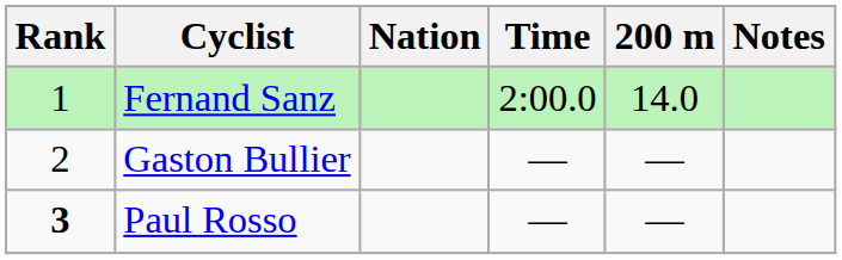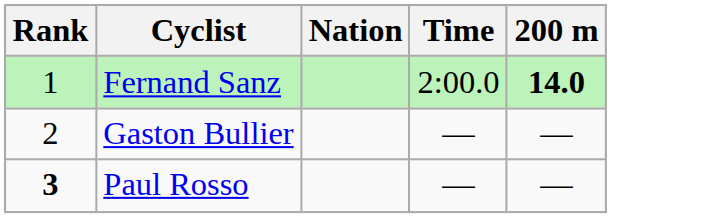- column: Notes
Fernand Sanz | 200 m: normal -> bold
